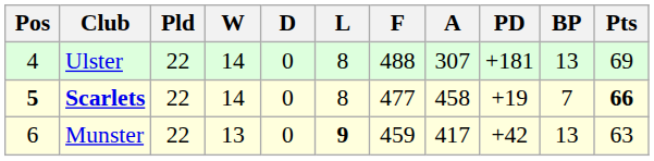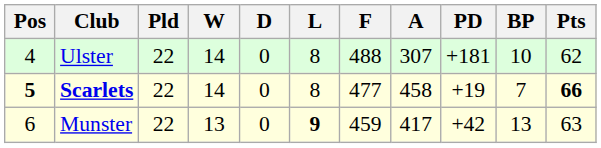Ulster | BP: 13 -> 10
Ulster | Pts: 69 -> 62
